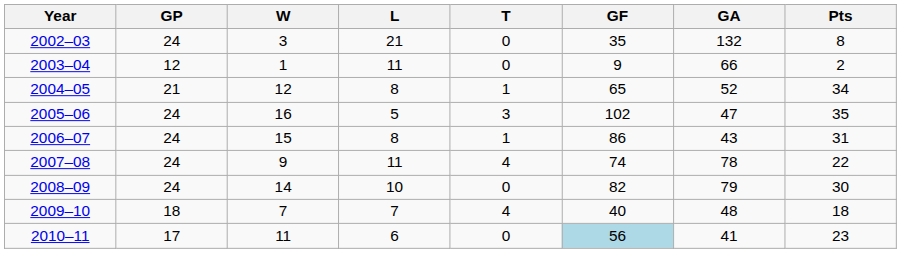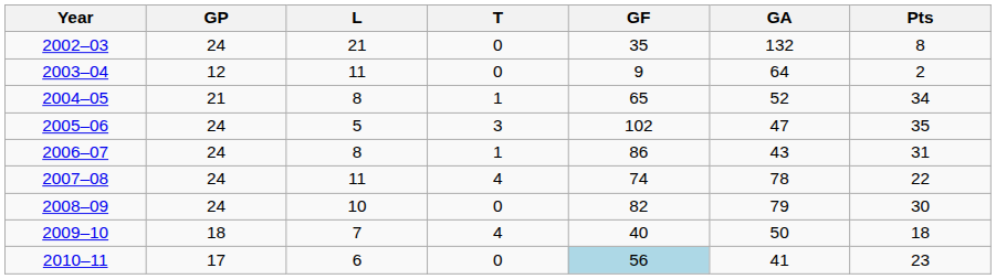- column: W | 3 | 1 | 12 | 16 | 15 | 9 | 14 | 7 | 11
2003–04 | GA: 66 -> 64
2009–10 | GA: 48 -> 50
